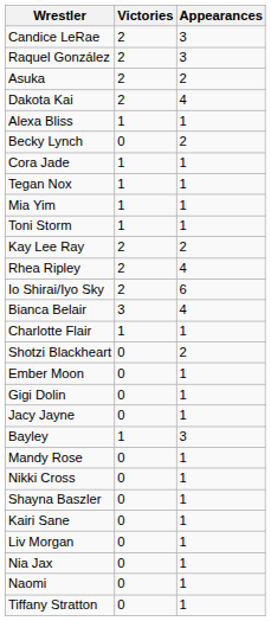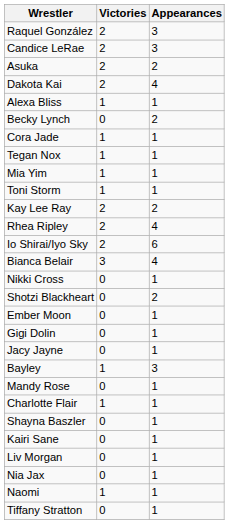rows swapped: Candice LeRae <-> Raquel González
rows swapped: Charlotte Flair <-> Nikki Cross
Naomi | Victories: 0 -> 1
